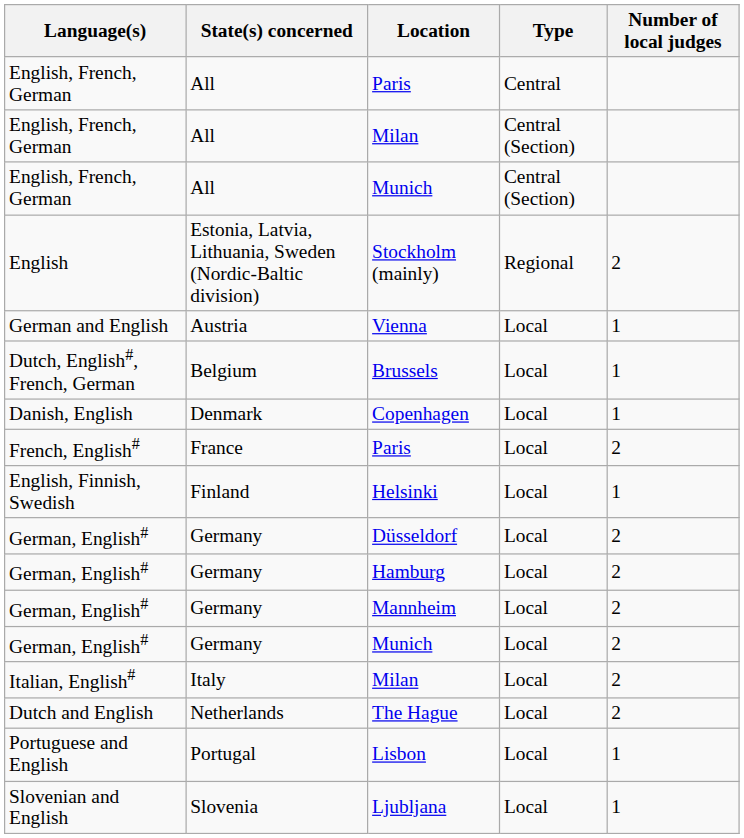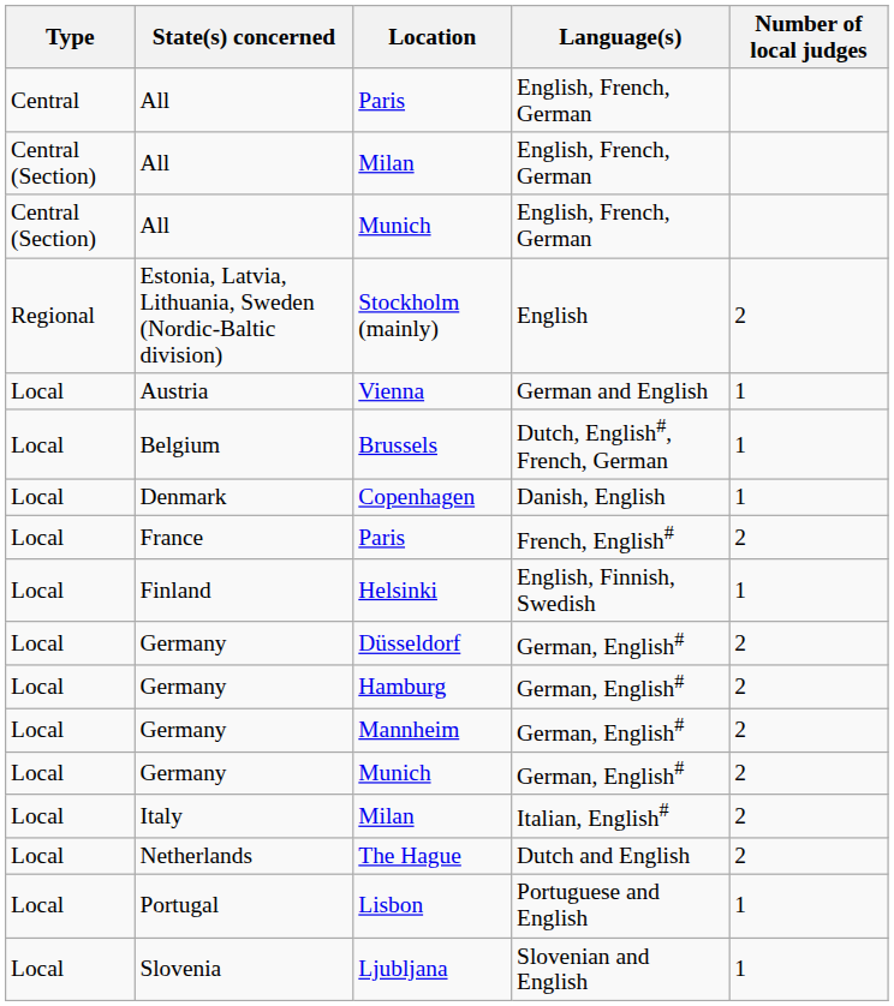columns swapped: Type <-> Language(s)
